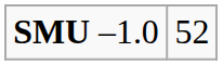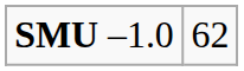SMU –1.0 | column 2: 52 -> 62
